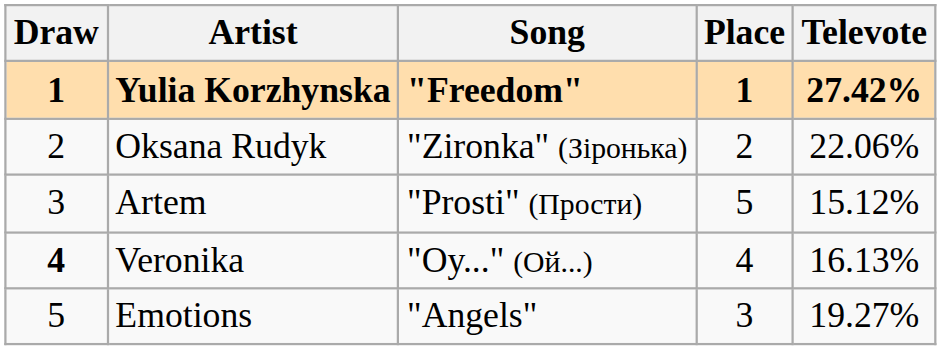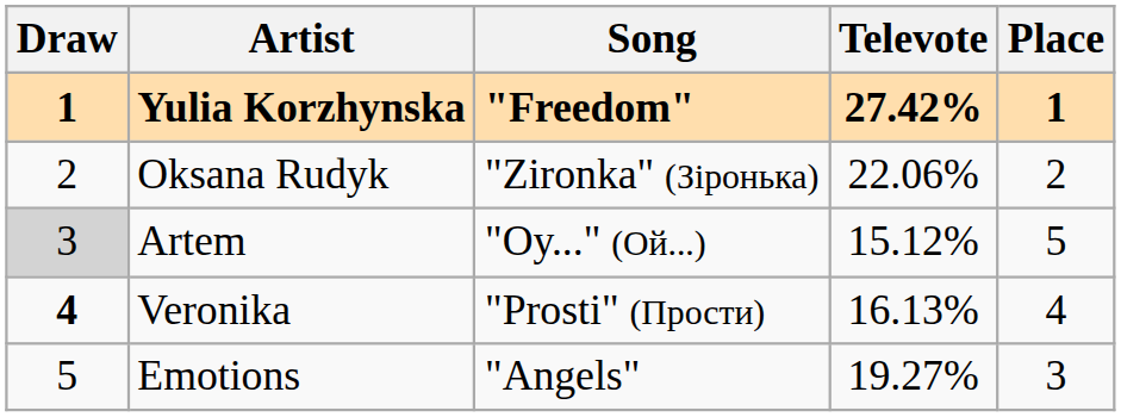columns swapped: Televote <-> Place
Artem | Draw: no background -> lightgrey background
Artem | Song: "Prosti" (Прости) -> "Oy..." (Ой...)
Veronika | Song: "Oy..." (Ой...) -> "Prosti" (Прости)
